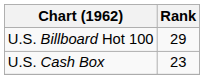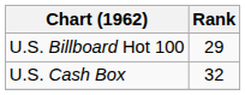U.S. Cash Box | Rank: 23 -> 32
